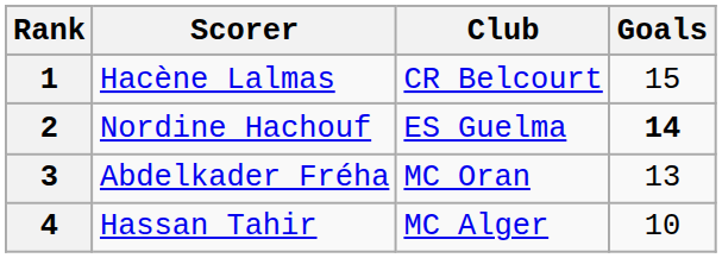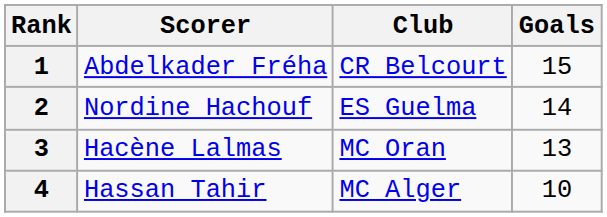1 | Scorer: Hacène Lalmas -> Abdelkader Fréha
2 | Goals: bold -> normal
3 | Scorer: Abdelkader Fréha -> Hacène Lalmas
